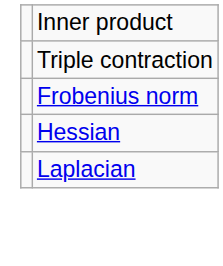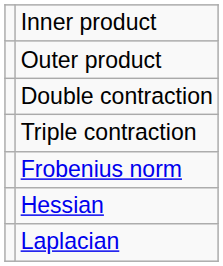+ row: Outer product
+ row: Double contraction
